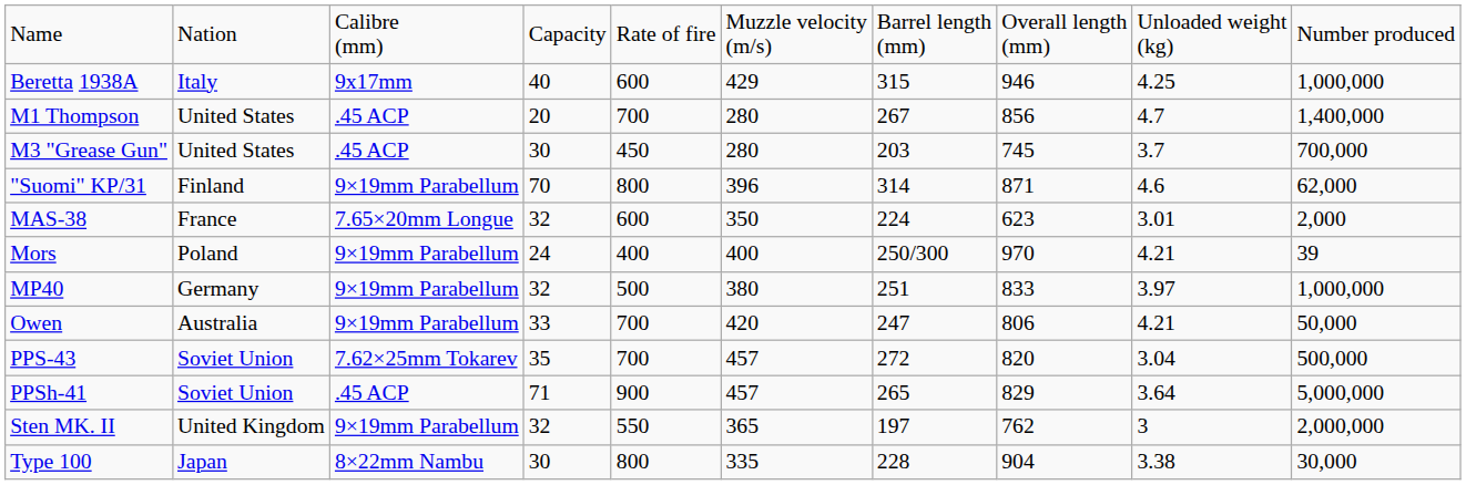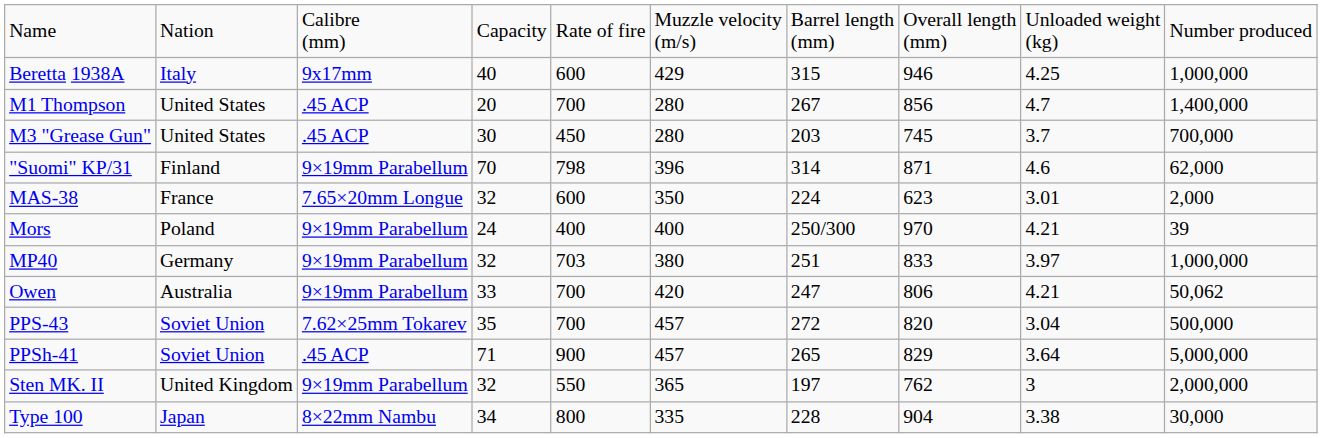"Suomi" KP/31 | column 5: 800 -> 798
MP40 | column 5: 500 -> 703
Owen | column 10: 50,000 -> 50,062
Type 100 | column 4: 30 -> 34
